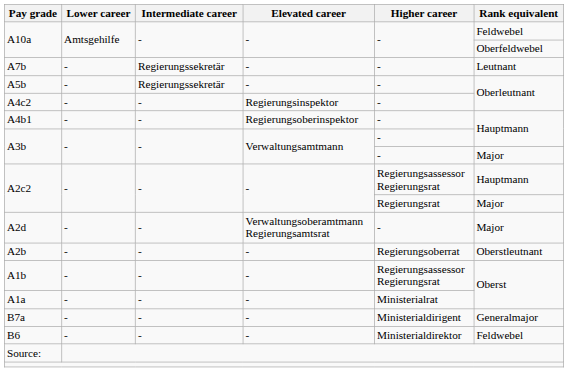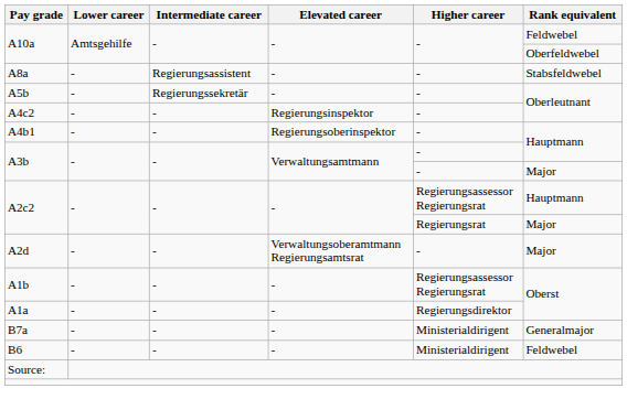+ row: A8a | - | Regierungsassistent | - | - | Stabsfeldwebel
- row: A7b | - | Regierungssekretär | - | - | Leutnant
- row: A2b | - | - | - | Regierungsoberrat | Oberstleutnant
A1a | Higher career: Ministerialrat -> Regierungsdirektor
B6 | Higher career: Ministerialdirektor -> Ministerialdirigent
